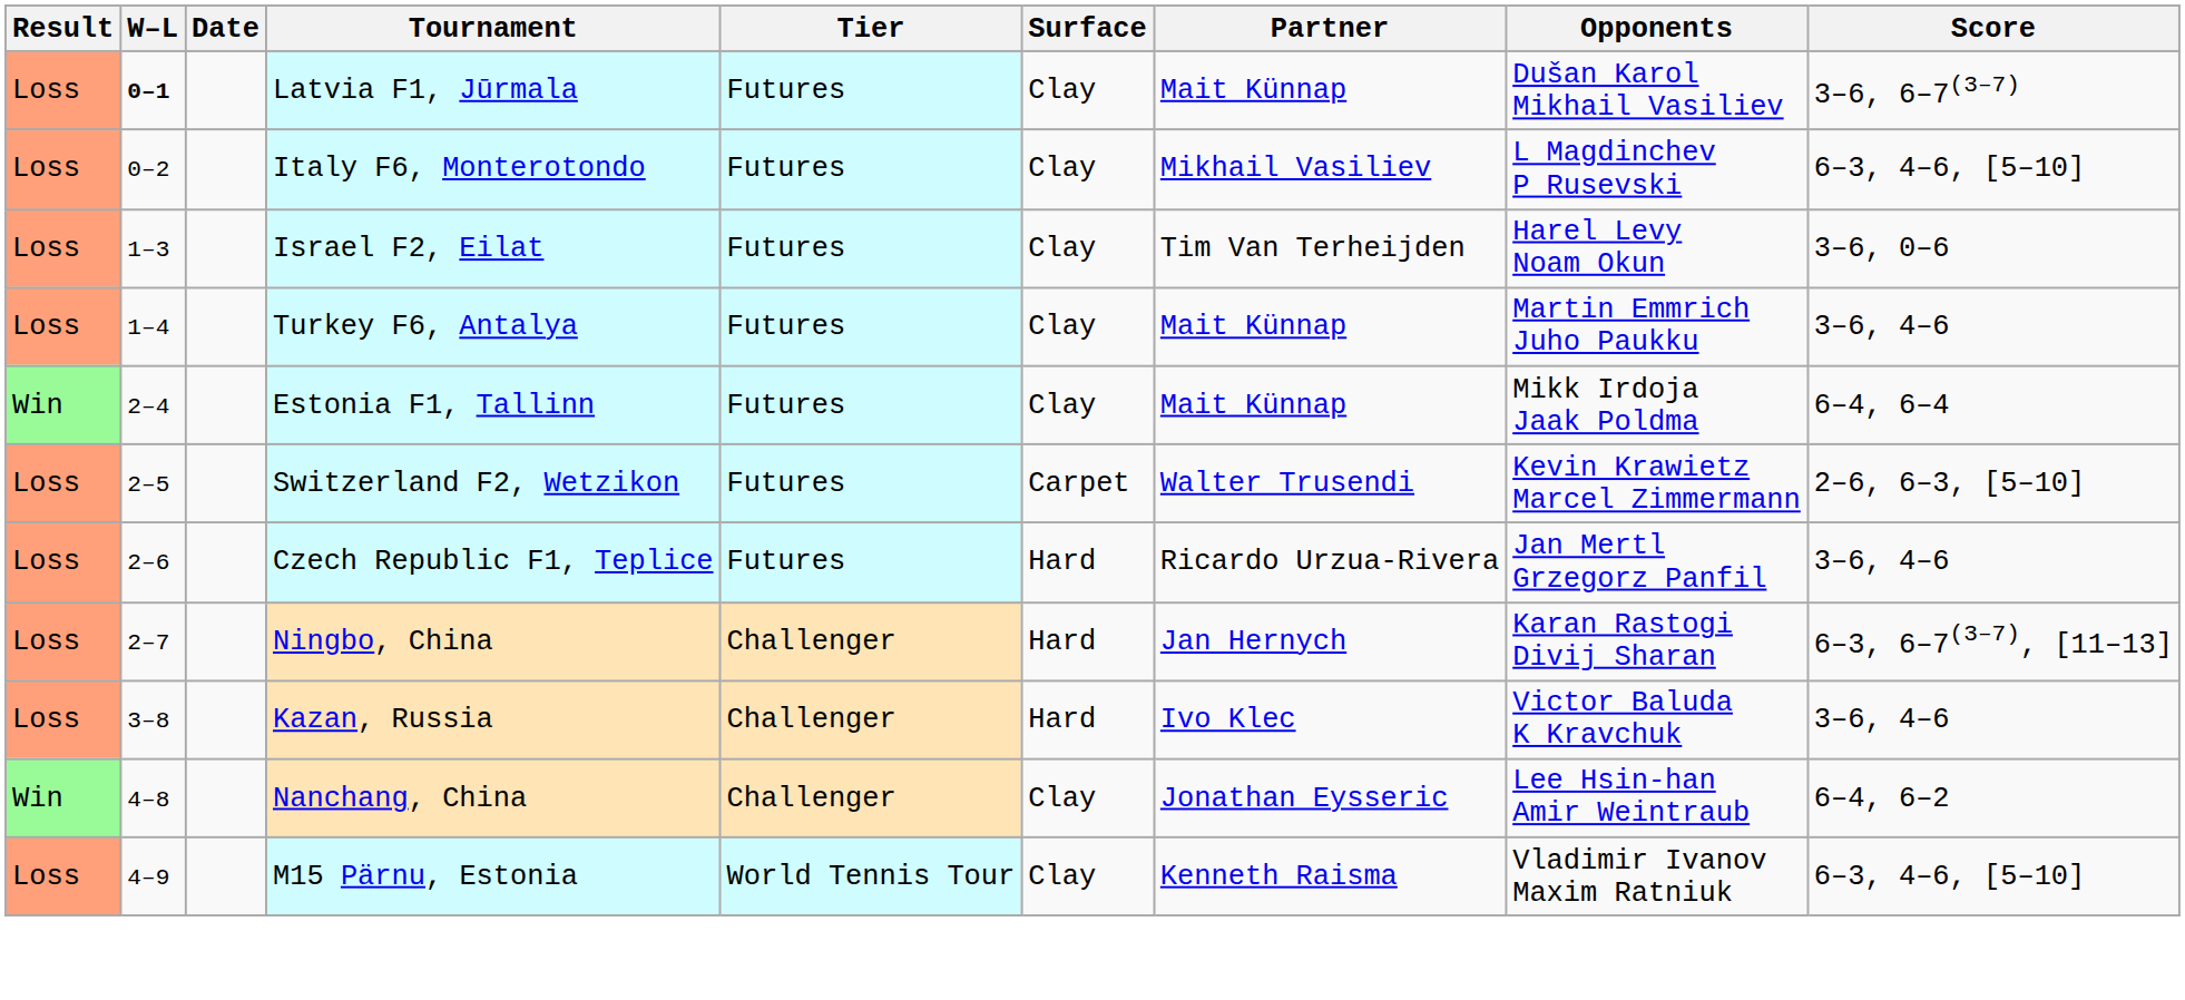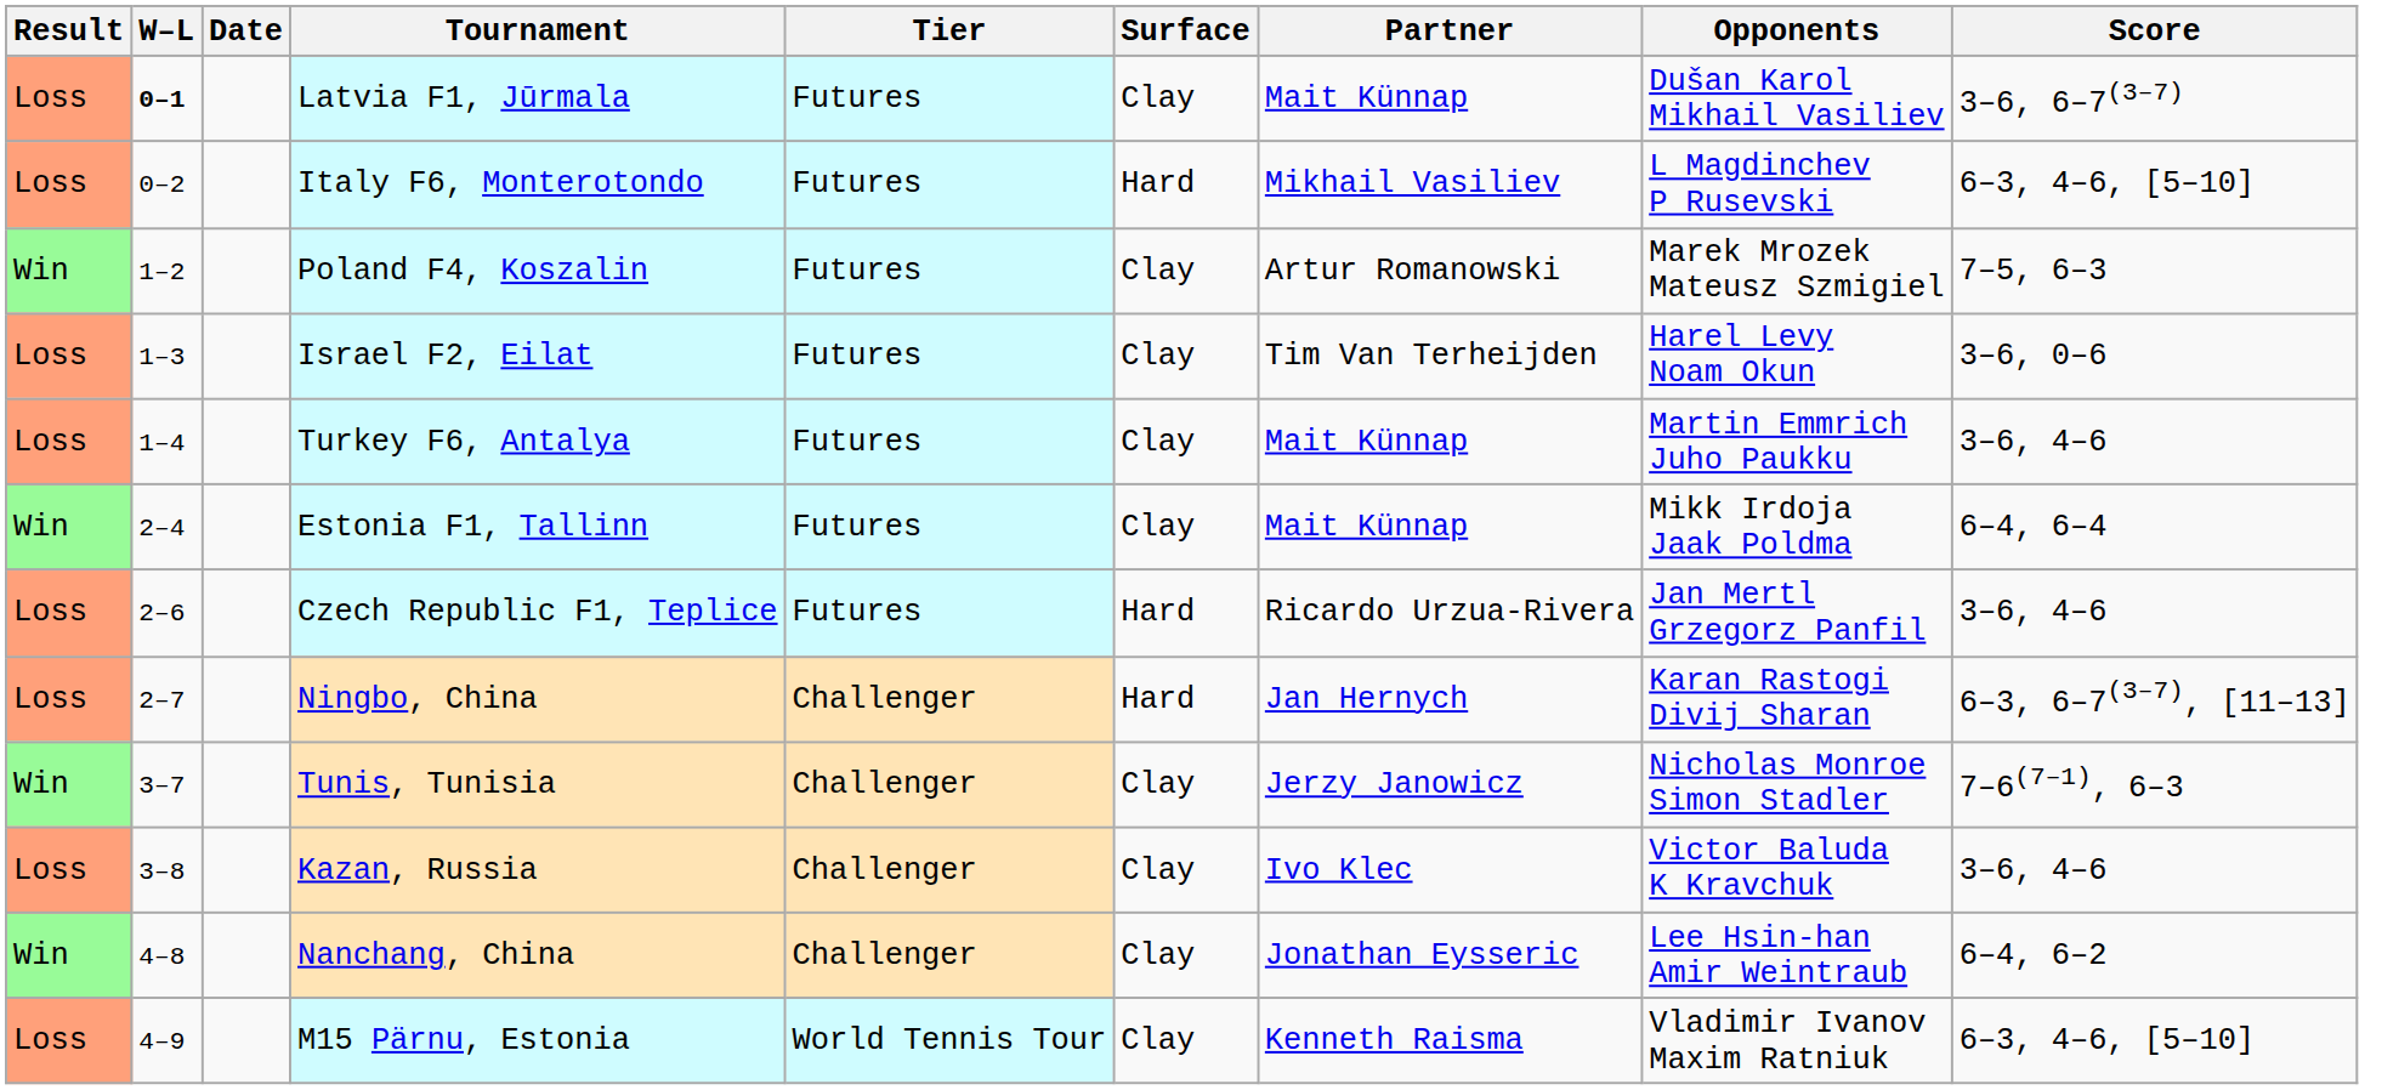Italy F6, Monterotondo | Surface: Clay -> Hard
+ row: Win | 1–2 | Poland F4, Koszalin | Futures | Clay | Artur Romanowski | Marek Mrozek Mateusz Szmigiel | 7–5, 6–3
- row: Loss | 2–5 | Switzerland F2, Wetzikon | Futures | Carpet | Walter Trusendi | Kevin Krawietz Marcel Zimmermann | 2–6, 6–3, [5–10]
+ row: Win | 3–7 | Tunis, Tunisia | Challenger | Clay | Jerzy Janowicz | Nicholas Monroe Simon Stadler | 7–6(7–1), 6–3
Kazan, Russia | Surface: Hard -> Clay
